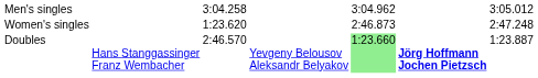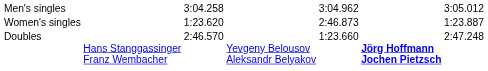Women's singles | column 7: 2:47.248 -> 1:23.887
Doubles | column 5: lightgreen background -> no background
Doubles | column 7: 1:23.887 -> 2:47.248
